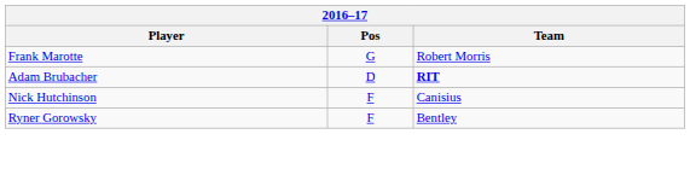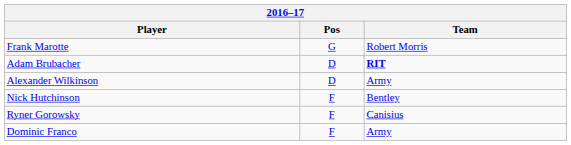+ row: Alexander Wilkinson | D | Army
Nick Hutchinson | Team: Canisius -> Bentley
Ryner Gorowsky | Team: Bentley -> Canisius
+ row: Dominic Franco | F | Army
